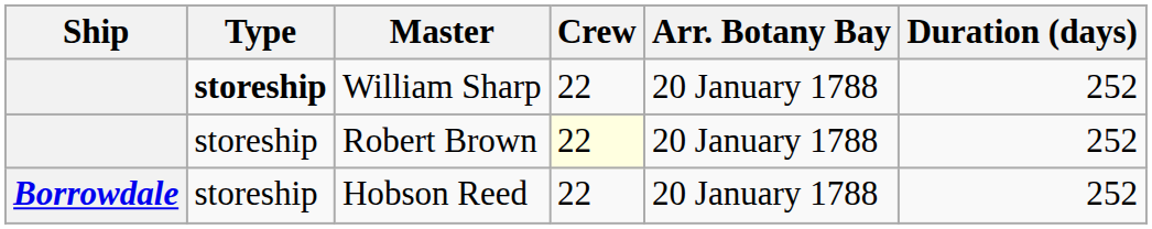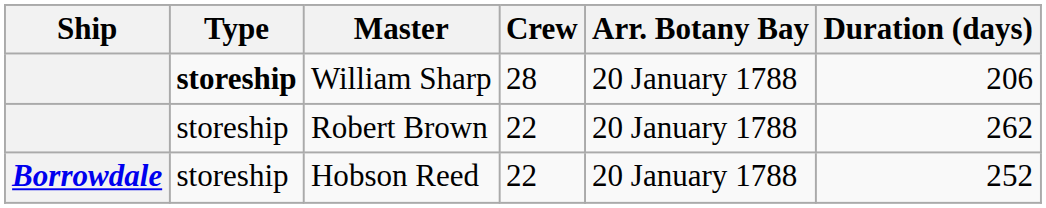William Sharp | Crew: 22 -> 28
William Sharp | Duration (days): 252 -> 206
Robert Brown | Crew: lightyellow background -> no background
Robert Brown | Duration (days): 252 -> 262
